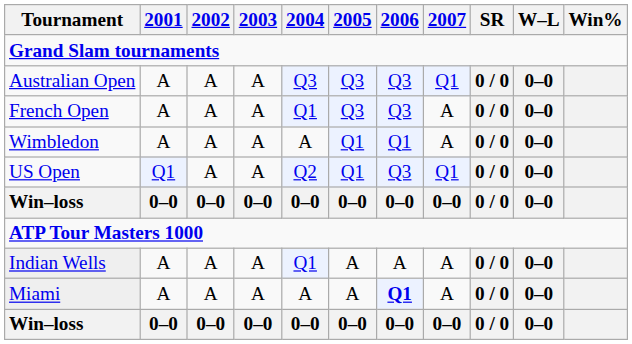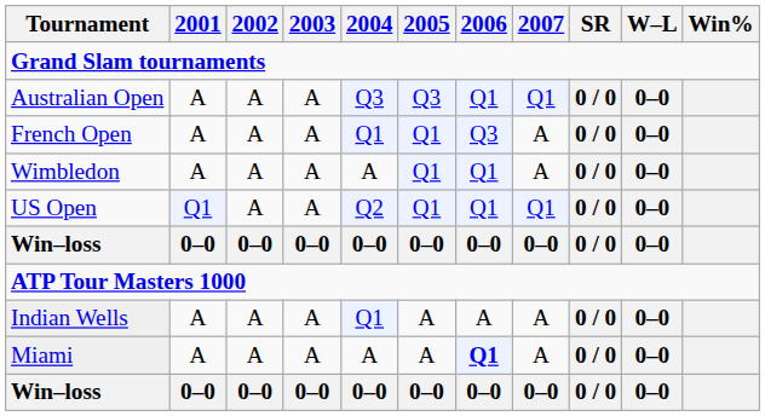Australian Open | 2006: Q3 -> Q1
French Open | 2005: Q3 -> Q1
US Open | 2006: Q3 -> Q1
